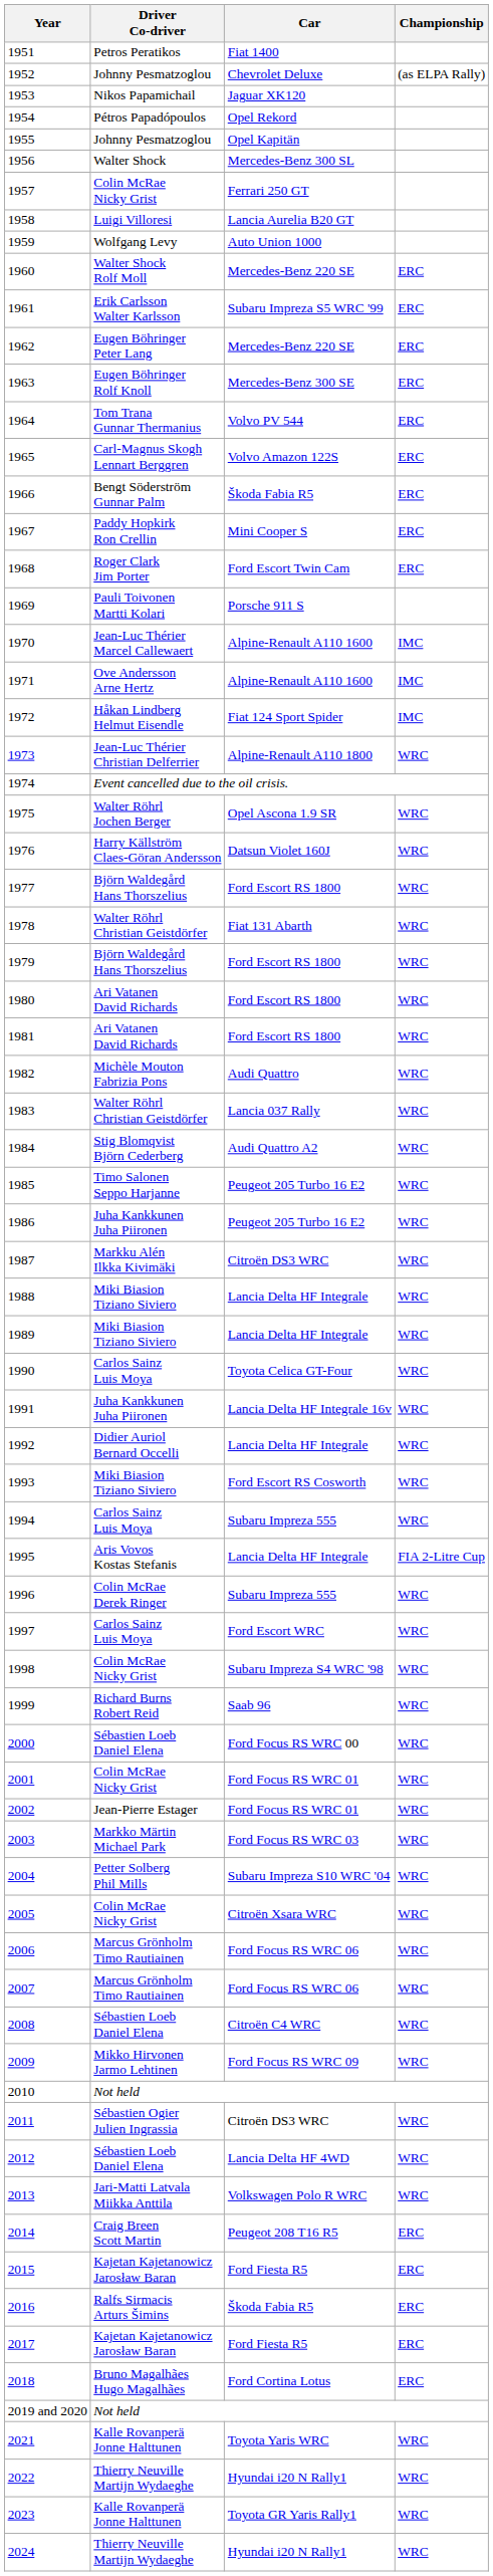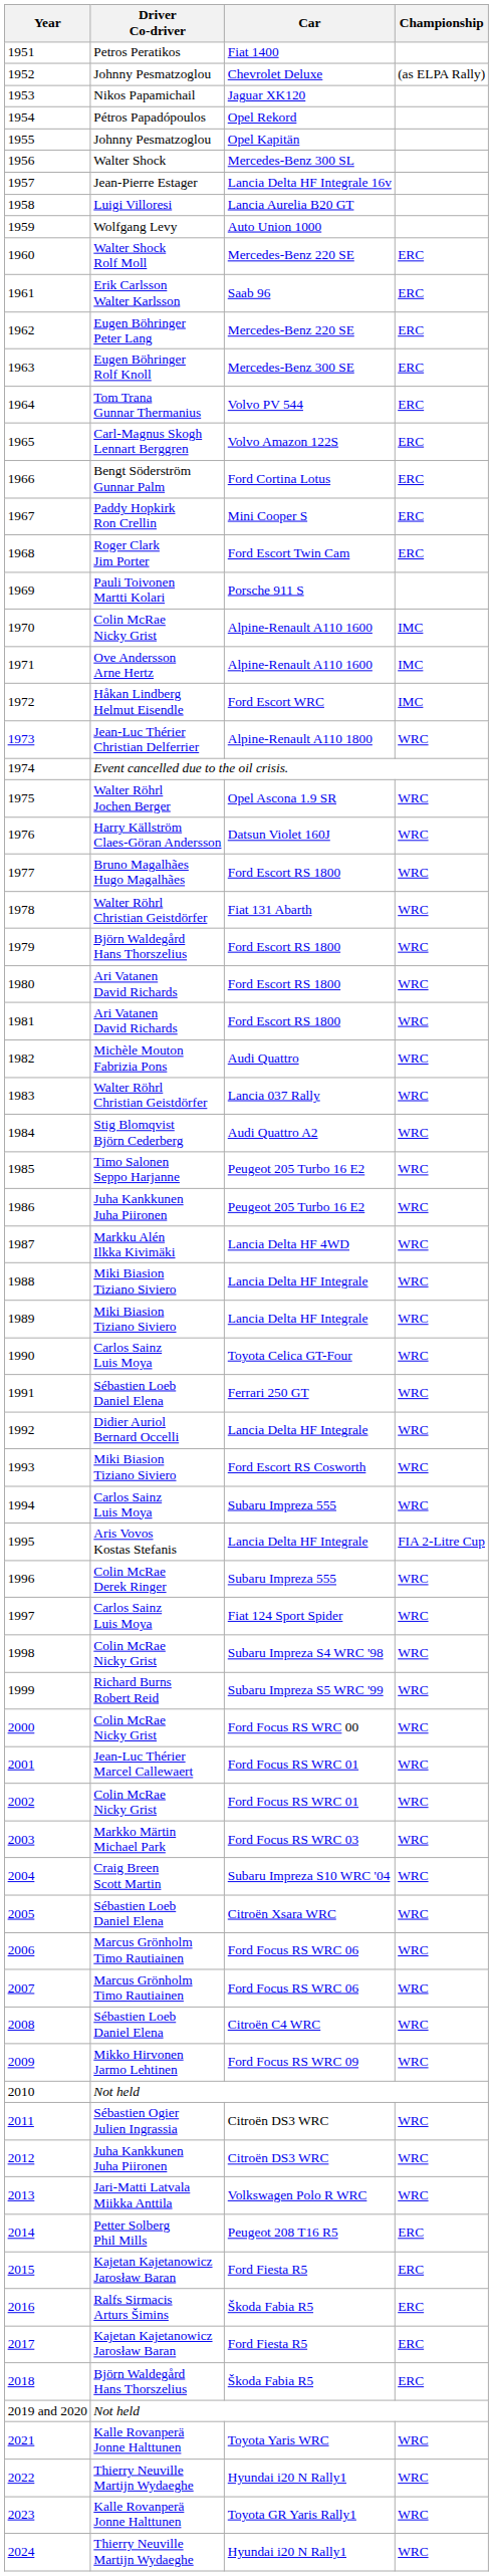1957 | Driver Co-driver: Colin McRae Nicky Grist -> Jean-Pierre Estager
1957 | Car: Ferrari 250 GT -> Lancia Delta HF Integrale 16v
1961 | Car: Subaru Impreza S5 WRC '99 -> Saab 96
1966 | Car: Škoda Fabia R5 -> Ford Cortina Lotus
1970 | Driver Co-driver: Jean-Luc Thérier Marcel Callewaert -> Colin McRae Nicky Grist
1972 | Car: Fiat 124 Sport Spider -> Ford Escort WRC
1977 | Driver Co-driver: Björn Waldegård Hans Thorszelius -> Bruno Magalhães Hugo Magalhães
1987 | Car: Citroën DS3 WRC -> Lancia Delta HF 4WD
1991 | Driver Co-driver: Juha Kankkunen Juha Piironen -> Sébastien Loeb Daniel Elena
1991 | Car: Lancia Delta HF Integrale 16v -> Ferrari 250 GT
1997 | Car: Ford Escort WRC -> Fiat 124 Sport Spider
1999 | Car: Saab 96 -> Subaru Impreza S5 WRC '99
2000 | Driver Co-driver: Sébastien Loeb Daniel Elena -> Colin McRae Nicky Grist
2001 | Driver Co-driver: Colin McRae Nicky Grist -> Jean-Luc Thérier Marcel Callewaert
2002 | Driver Co-driver: Jean-Pierre Estager -> Colin McRae Nicky Grist
2004 | Driver Co-driver: Petter Solberg Phil Mills -> Craig Breen Scott Martin
2005 | Driver Co-driver: Colin McRae Nicky Grist -> Sébastien Loeb Daniel Elena
2012 | Driver Co-driver: Sébastien Loeb Daniel Elena -> Juha Kankkunen Juha Piironen
2012 | Car: Lancia Delta HF 4WD -> Citroën DS3 WRC
2014 | Driver Co-driver: Craig Breen Scott Martin -> Petter Solberg Phil Mills
2018 | Driver Co-driver: Bruno Magalhães Hugo Magalhães -> Björn Waldegård Hans Thorszelius
2018 | Car: Ford Cortina Lotus -> Škoda Fabia R5
